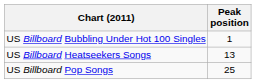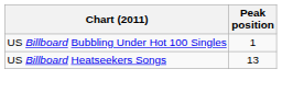- row: US Billboard Pop Songs | 25
